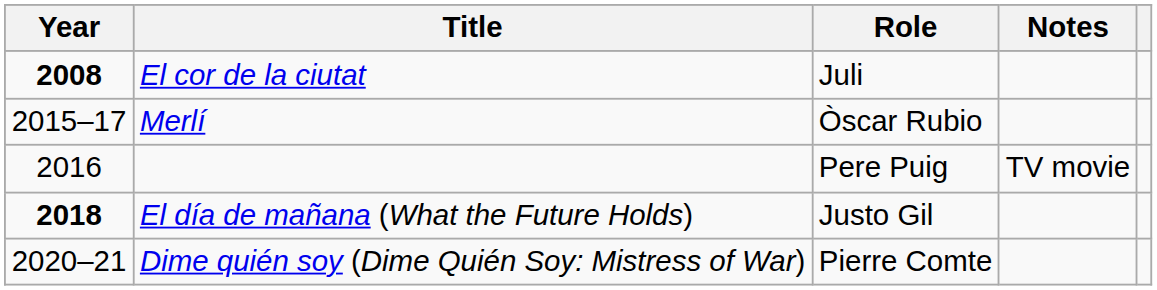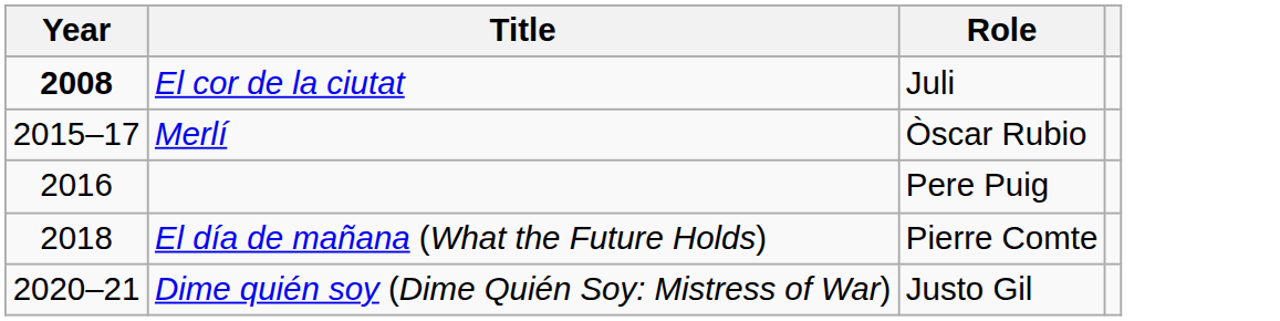- column: Notes | TV movie
El día de mañana (What the Future Holds) | Year: bold -> normal
El día de mañana (What the Future Holds) | Role: Justo Gil -> Pierre Comte
Dime quién soy (Dime Quién Soy: Mistress of War) | Role: Pierre Comte -> Justo Gil
